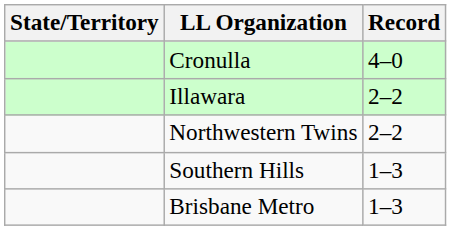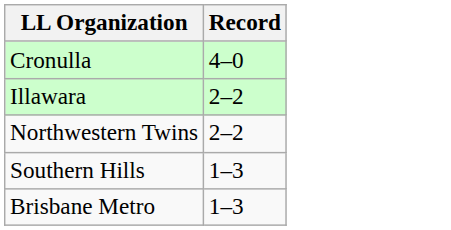- column: State/Territory
